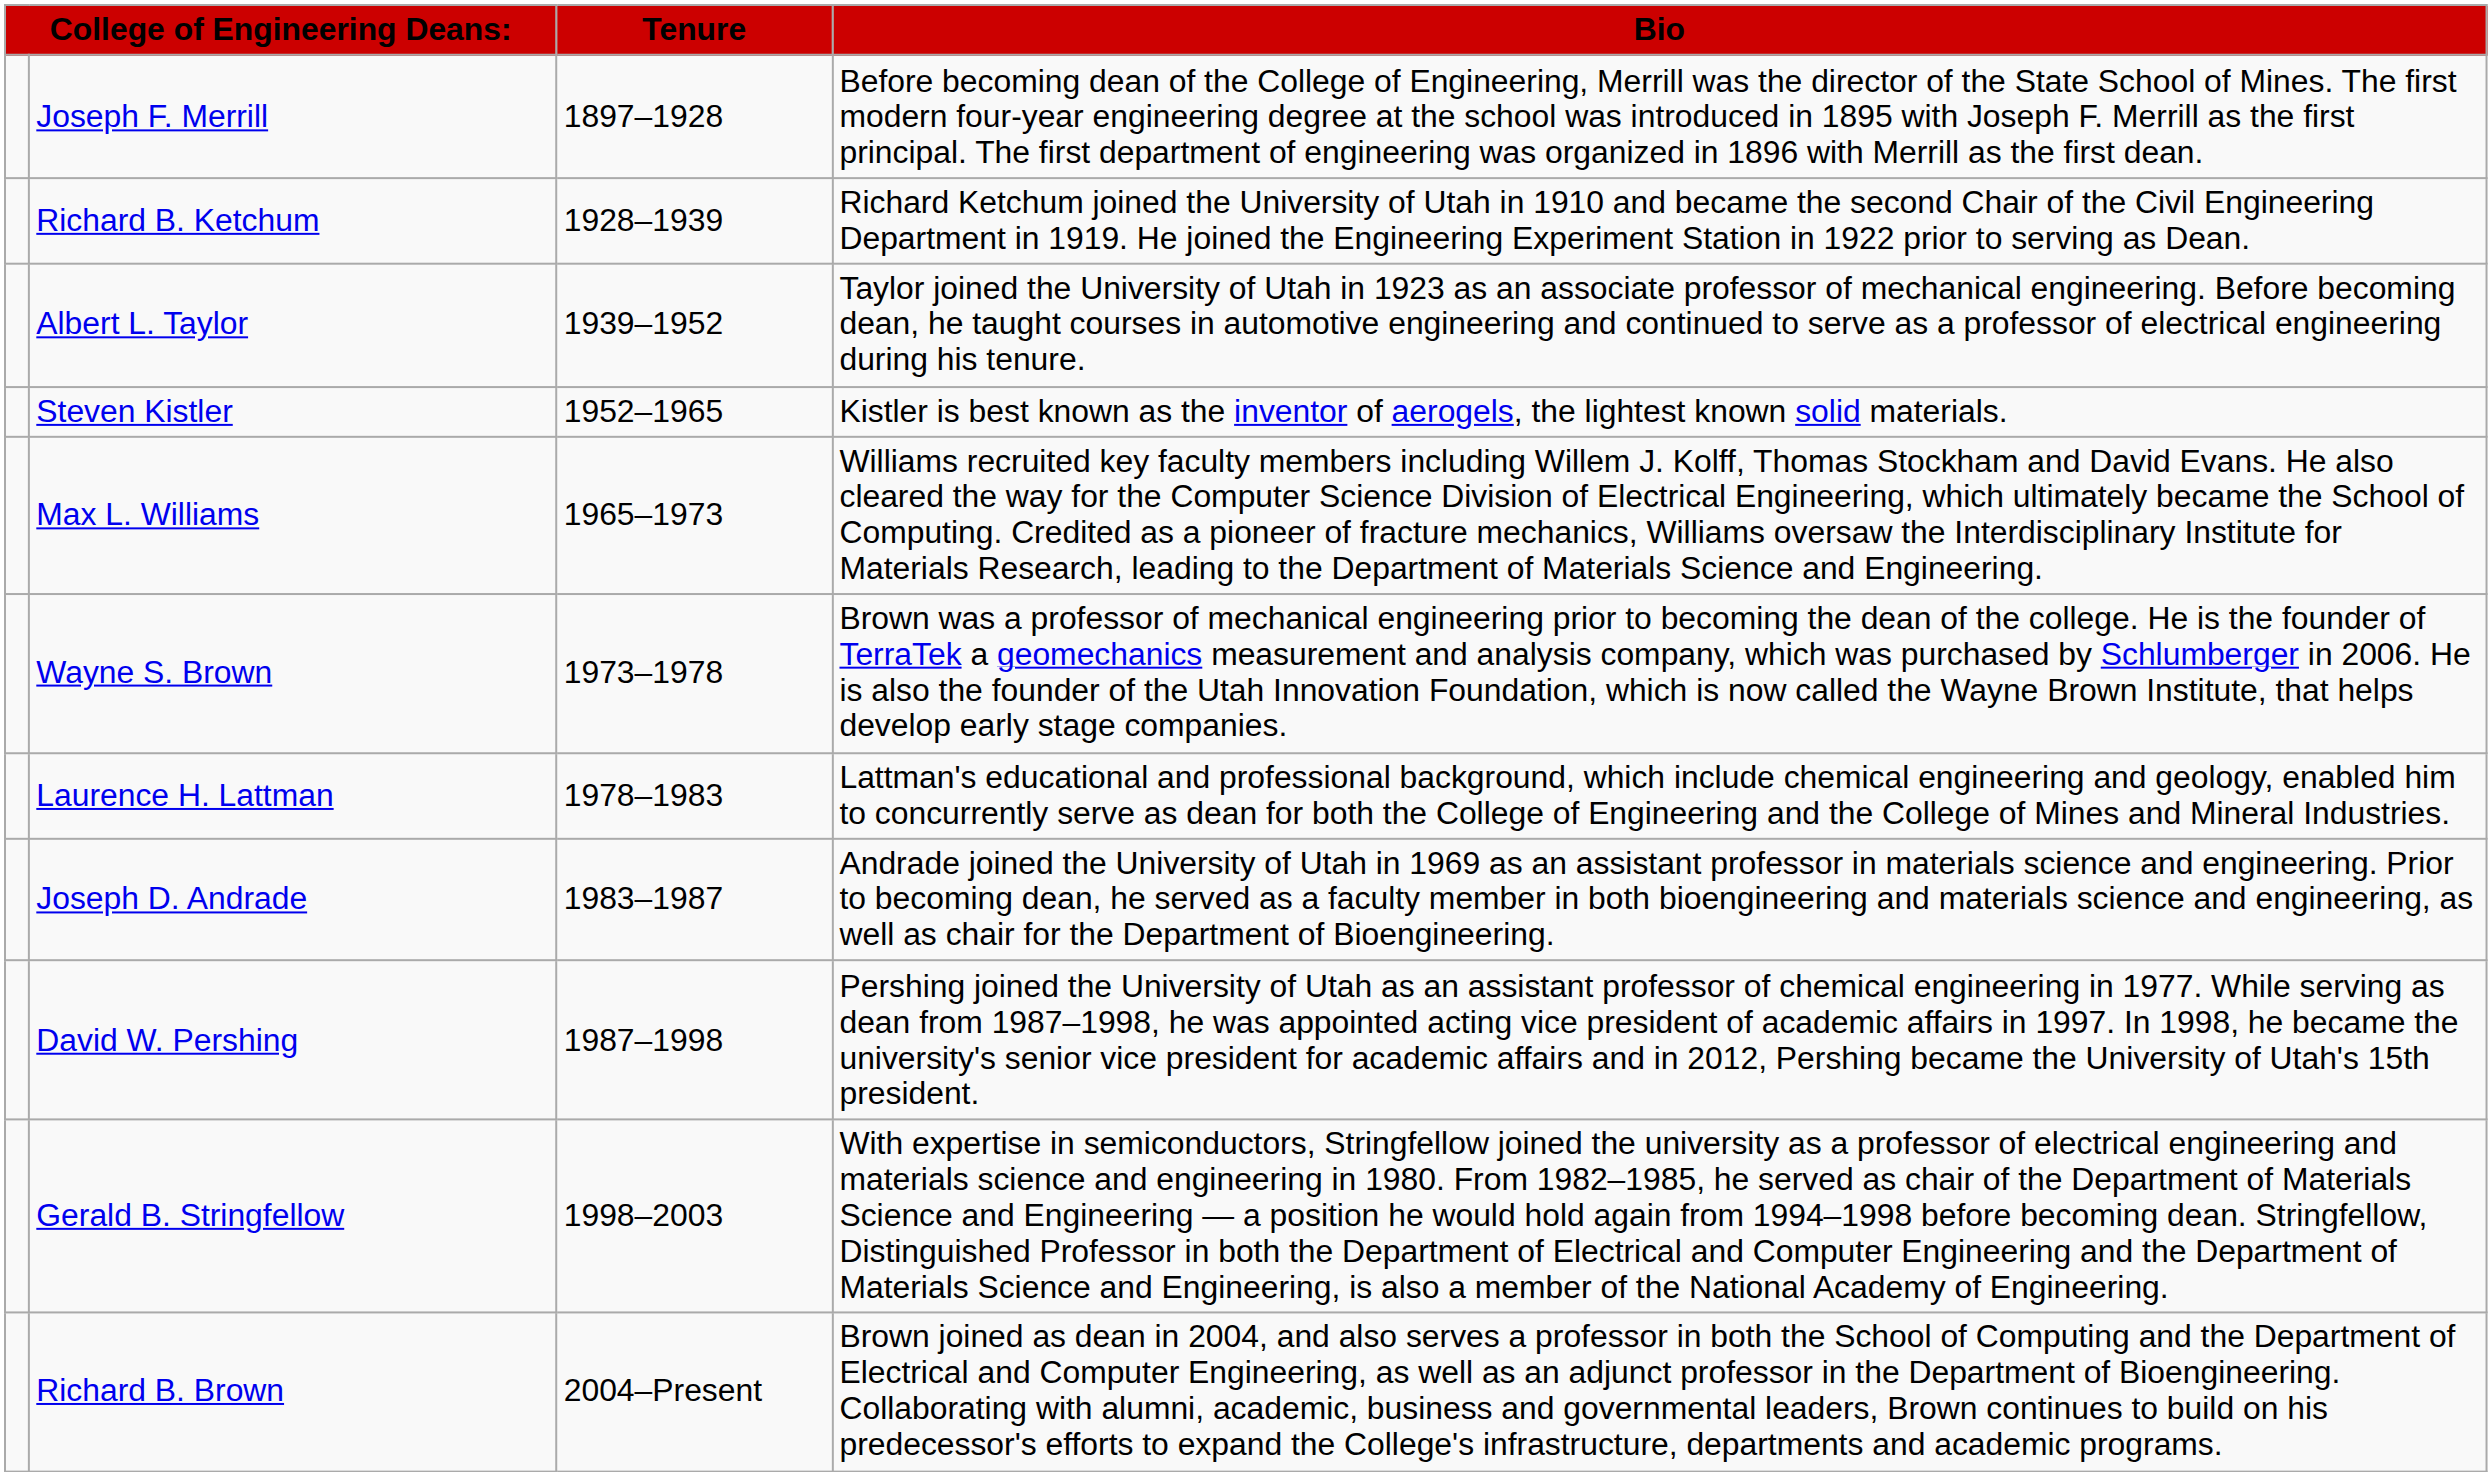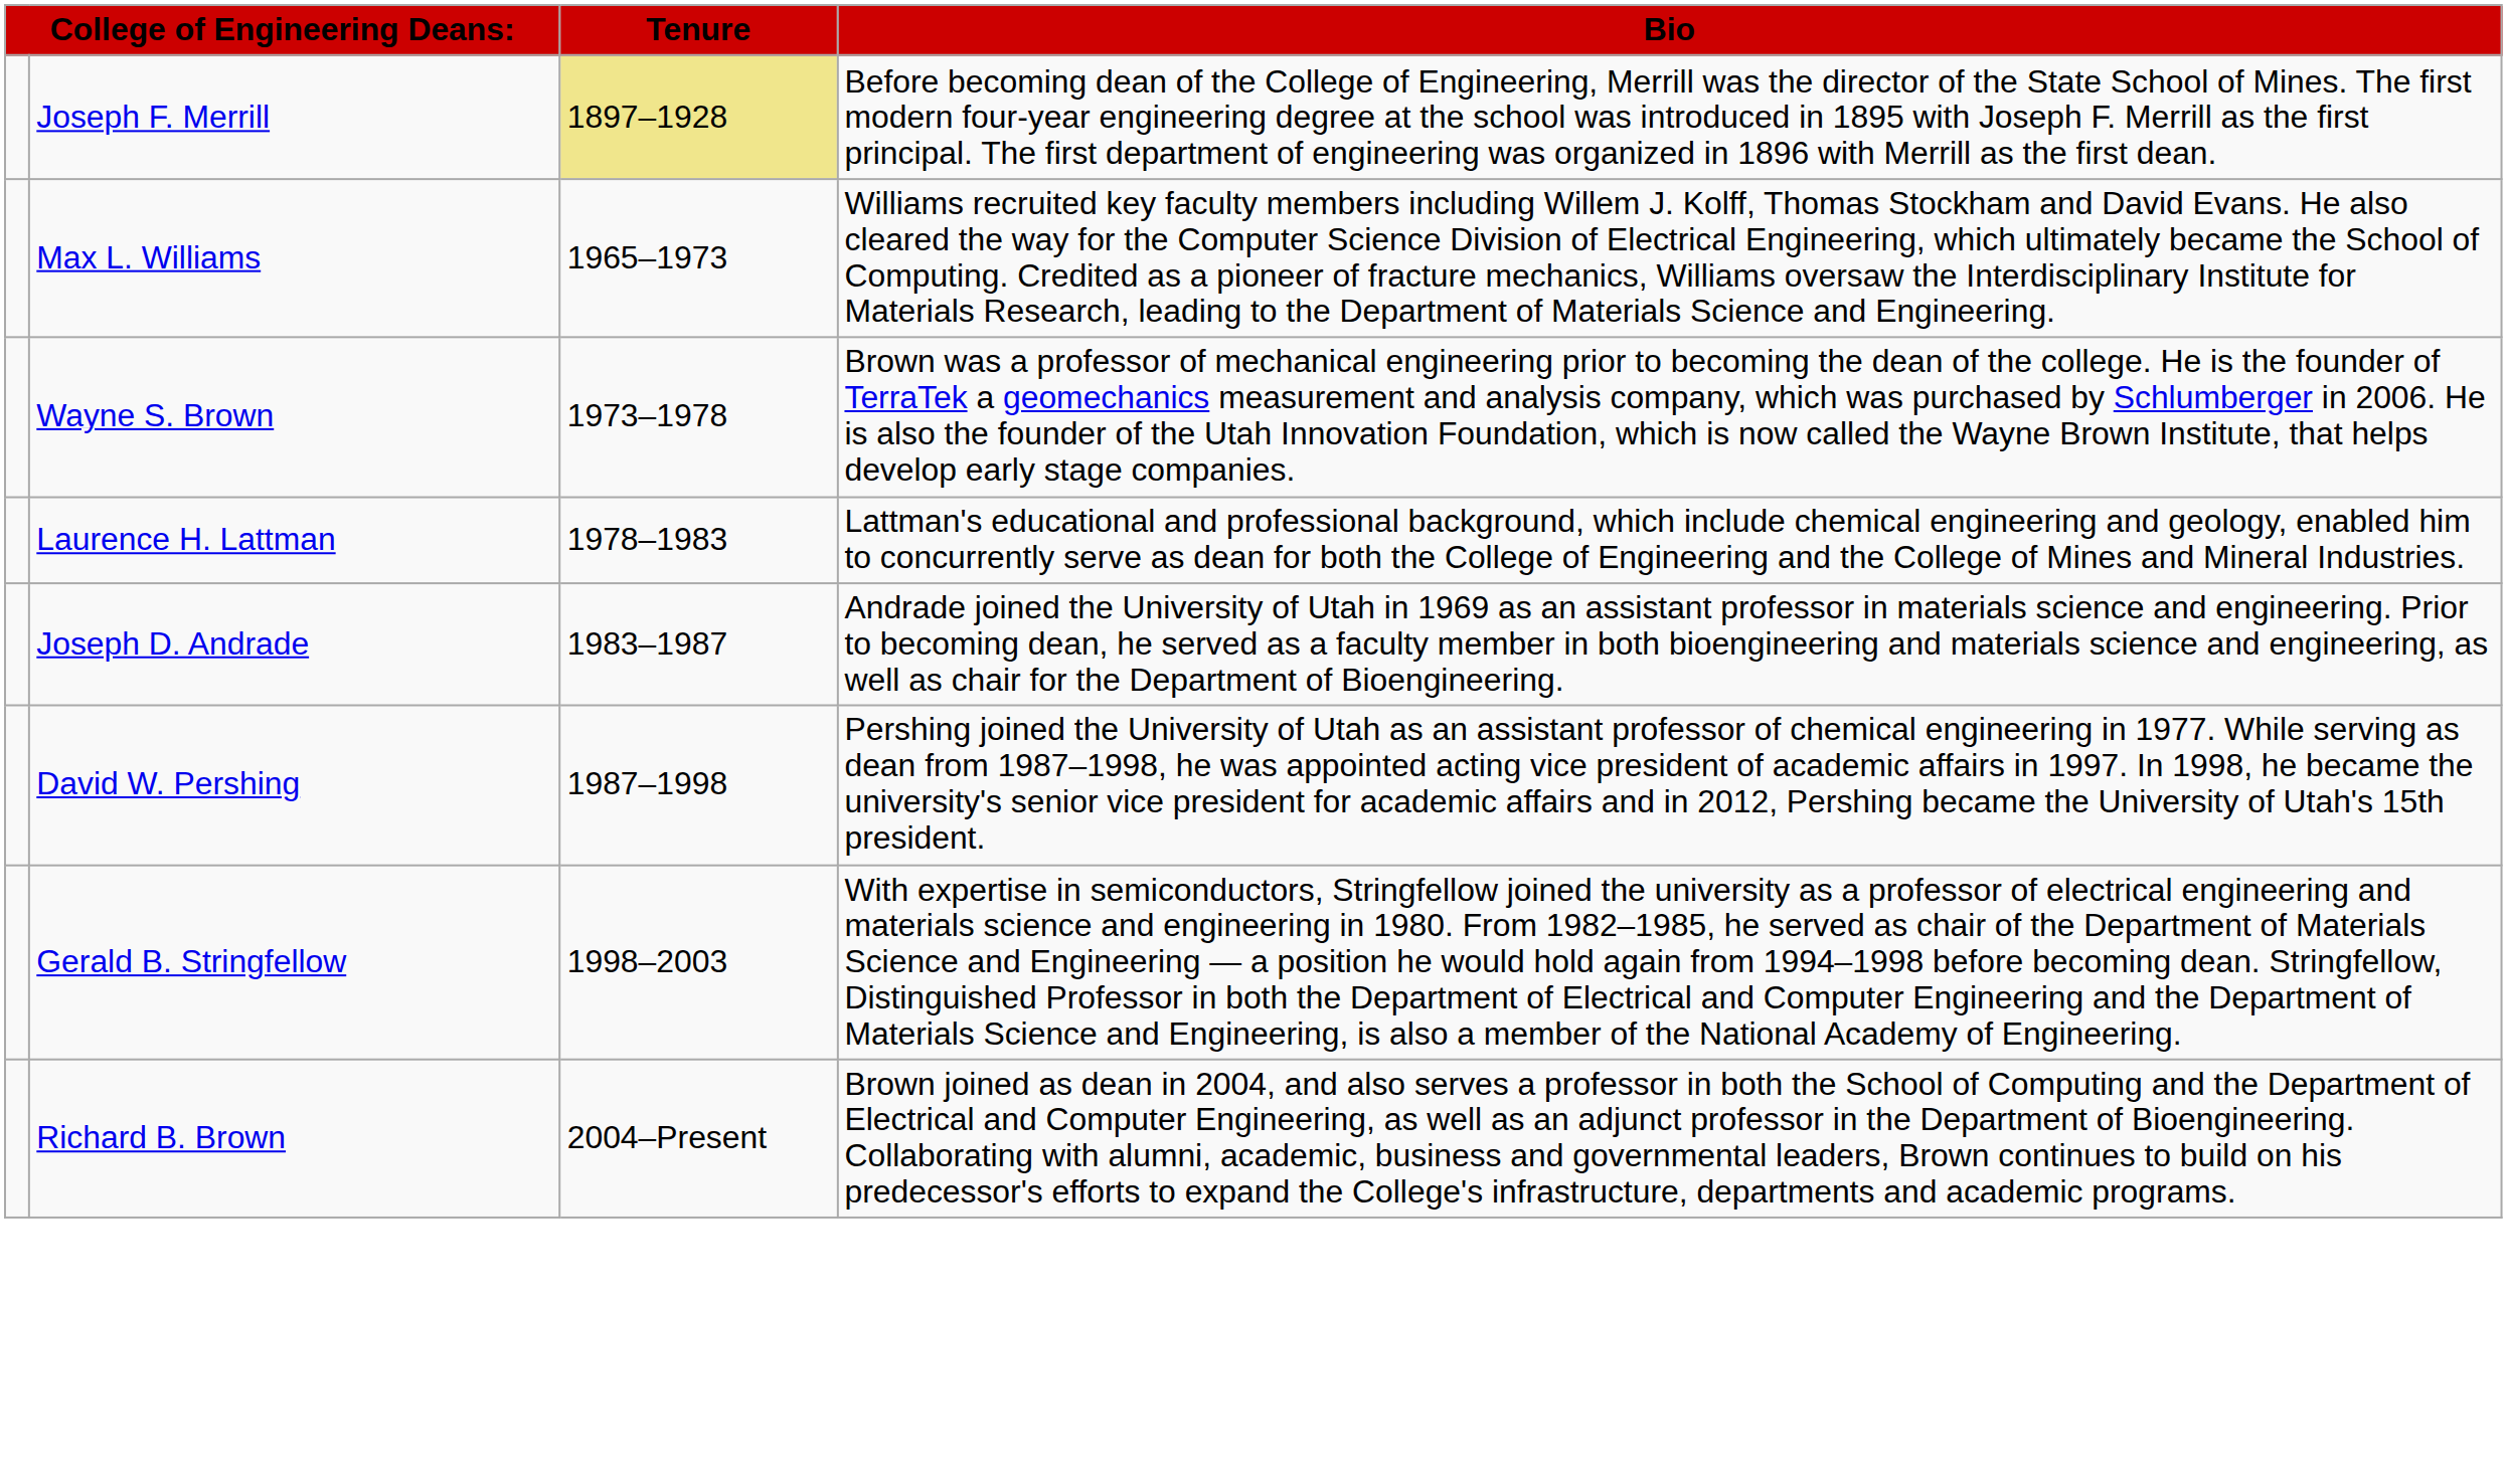Joseph F. Merrill | Tenure: no background -> khaki background
- row: Richard B. Ketchum | 1928–1939 | Richard Ketchum joined the University of Utah in 1910 and became the second Chair of the Civil Engineering Department in 1919. He joined the Engineering Experiment Station in 1922 prior to serving as Dean.
- row: Albert L. Taylor | 1939–1952 | Taylor joined the University of Utah in 1923 as an associate professor of mechanical engineering. Before becoming dean, he taught courses in automotive engineering and continued to serve as a professor of electrical engineering during his tenure.
- row: Steven Kistler | 1952–1965 | Kistler is best known as the inventor of aerogels, the lightest known solid materials.
